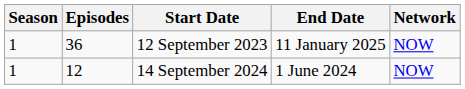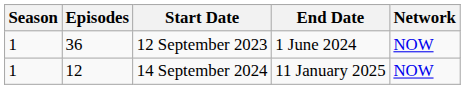12 September 2023 | End Date: 11 January 2025 -> 1 June 2024
14 September 2024 | End Date: 1 June 2024 -> 11 January 2025
